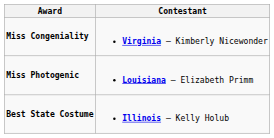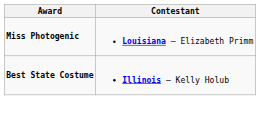- row: Miss Congeniality | Virginia – Kimberly Nicewonder
